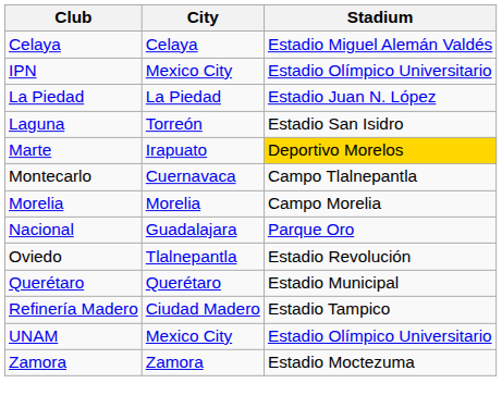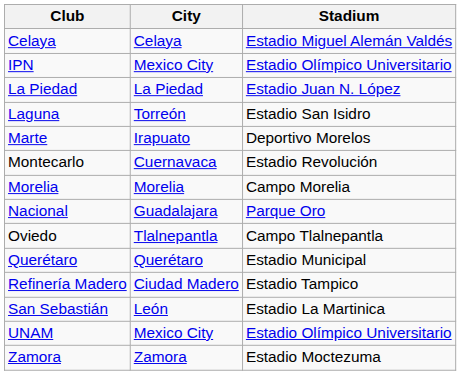Marte | Stadium: gold background -> no background
Montecarlo | Stadium: Campo Tlalnepantla -> Estadio Revolución
Oviedo | Stadium: Estadio Revolución -> Campo Tlalnepantla
+ row: San Sebastián | León | Estadio La Martinica
